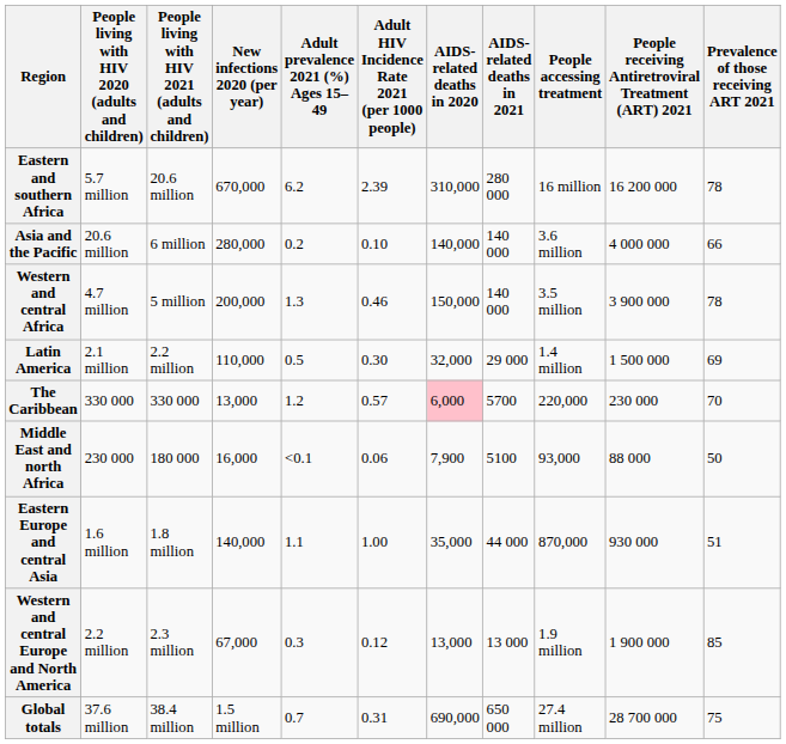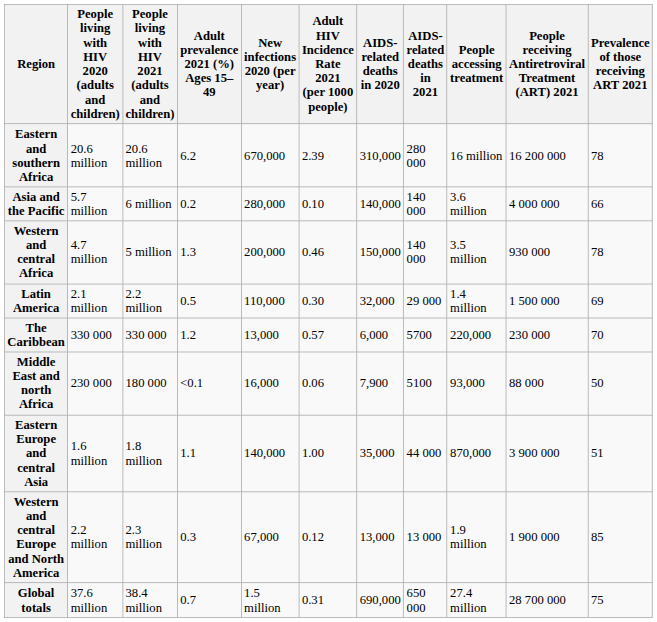columns swapped: Adult prevalence 2021 (%) Ages 15–49 <-> New infections 2020 (per year)
Eastern and southern Africa | People living with HIV 2020 (adults and children): 5.7 million -> 20.6 million
Asia and the Pacific | People living with HIV 2020 (adults and children): 20.6 million -> 5.7 million
Western and central Africa | People receiving Antiretroviral Treatment (ART) 2021: 3 900 000 -> 930 000
The Caribbean | AIDS-related deaths in 2020: pink background -> no background
Eastern Europe and central Asia | People receiving Antiretroviral Treatment (ART) 2021: 930 000 -> 3 900 000
